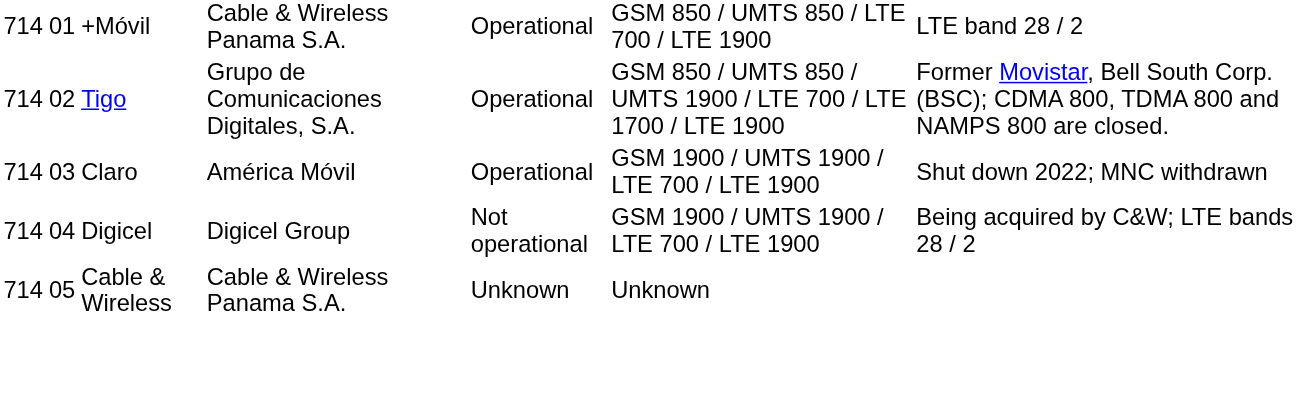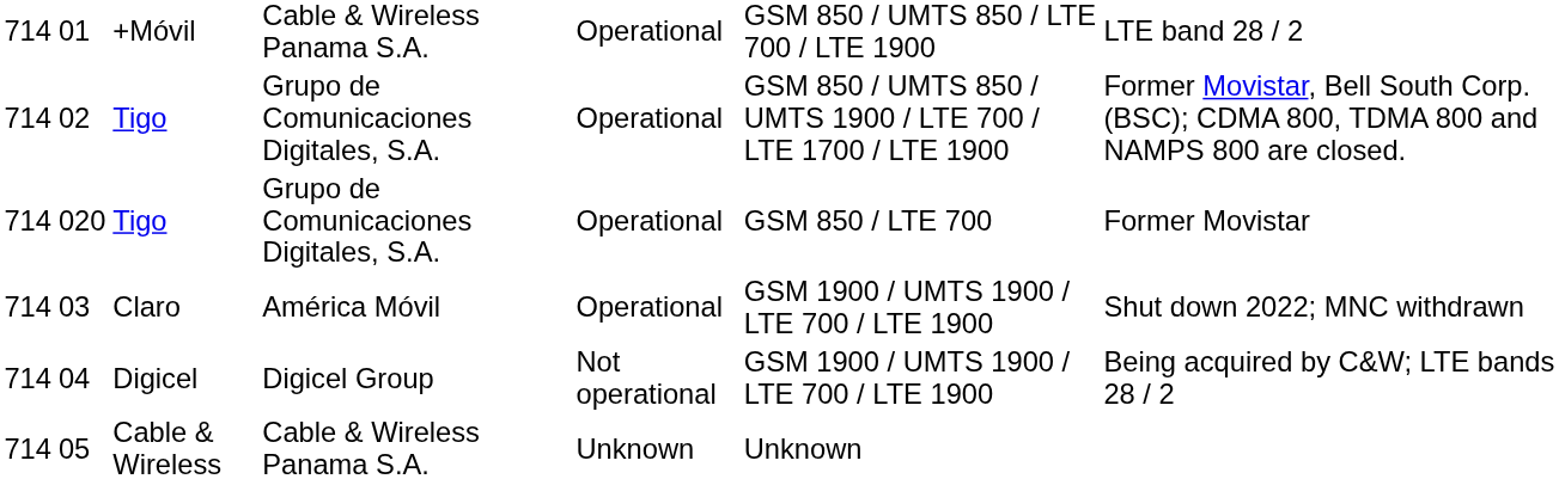+ row: 714 | 020 | Tigo | Grupo de Comunicaciones Digitales, S.A. | Operational | GSM 850 / LTE 700 | Former Movistar
